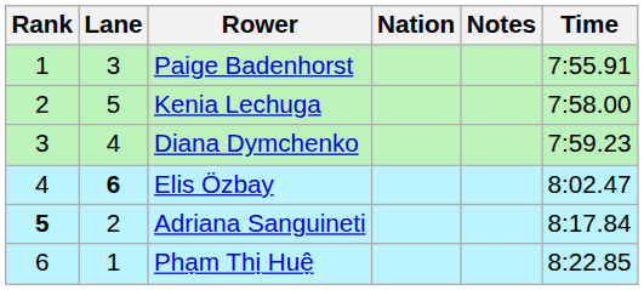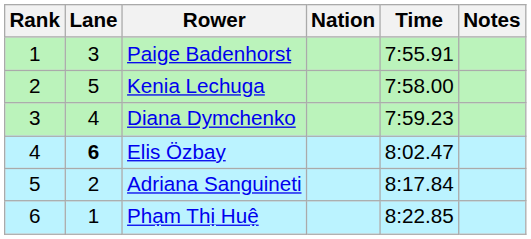columns swapped: Time <-> Notes
Adriana Sanguineti | Rank: bold -> normal
